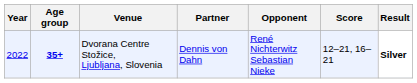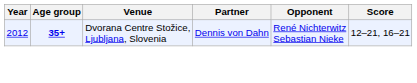- column: Result | Silver
Dvorana Centre Stožice, Ljubljana, Slovenia | Year: 2022 -> 2012
